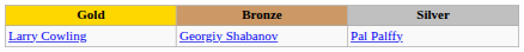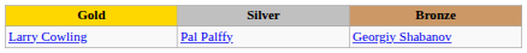columns swapped: Silver <-> Bronze
